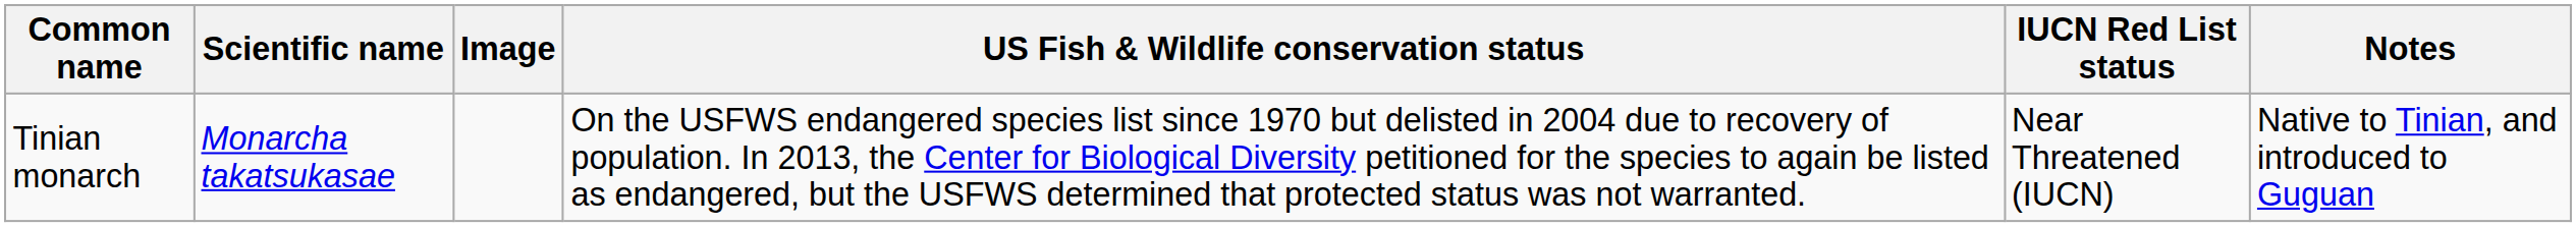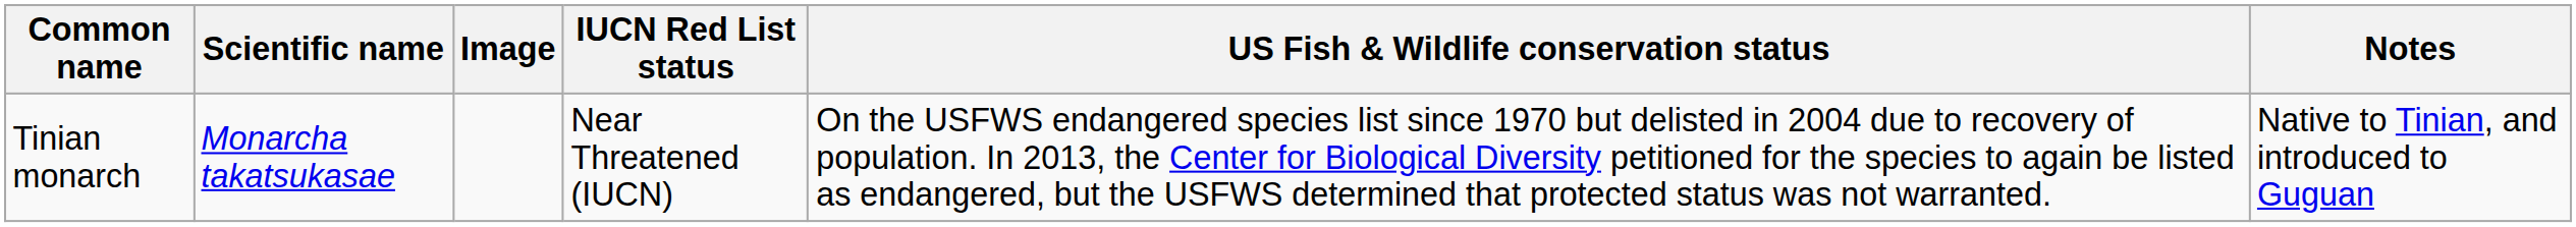columns swapped: US Fish & Wildlife conservation status <-> IUCN Red List status
